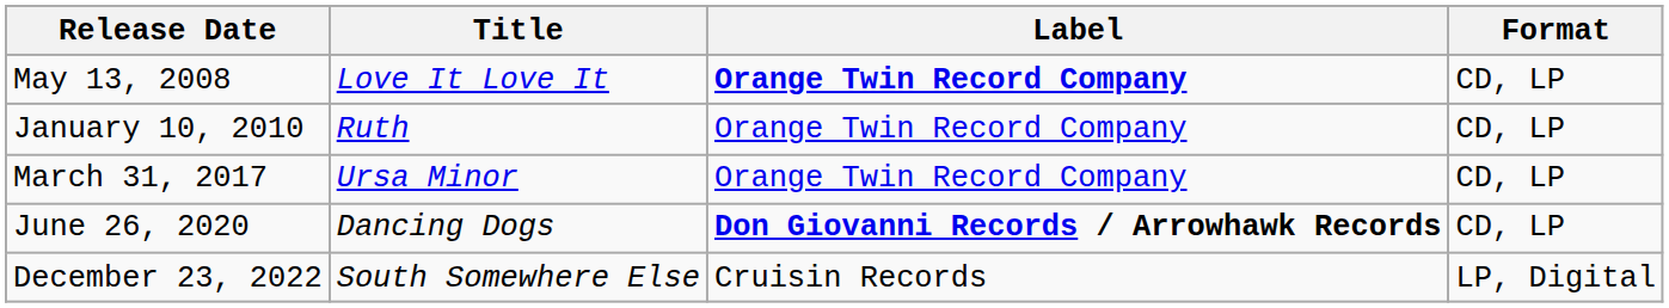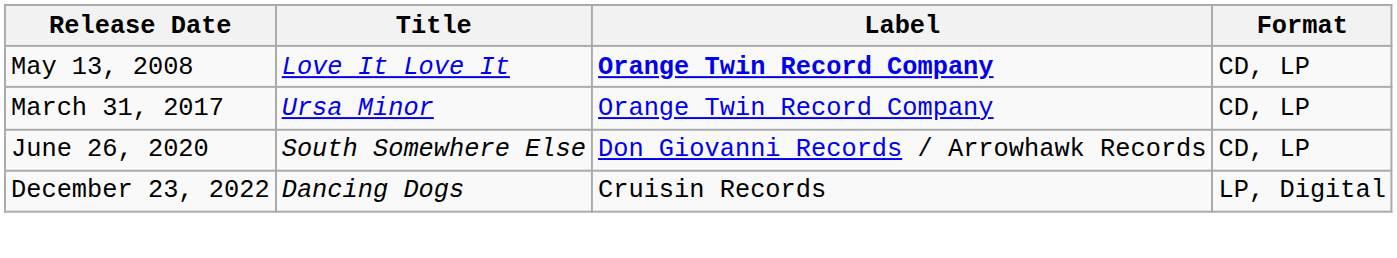- row: January 10, 2010 | Ruth | Orange Twin Record Company | CD, LP
June 26, 2020 | Title: Dancing Dogs -> South Somewhere Else
June 26, 2020 | Label: bold -> normal
December 23, 2022 | Title: South Somewhere Else -> Dancing Dogs
